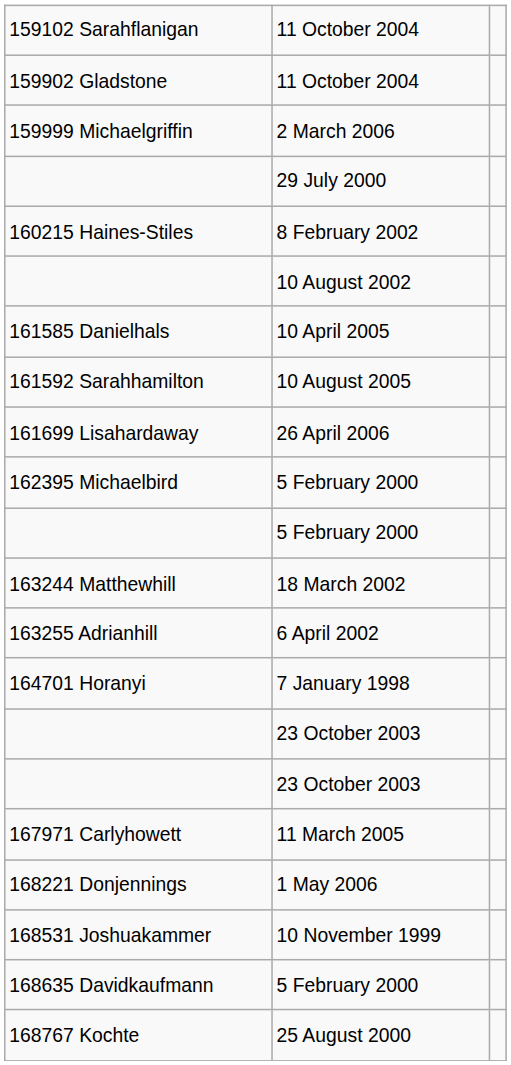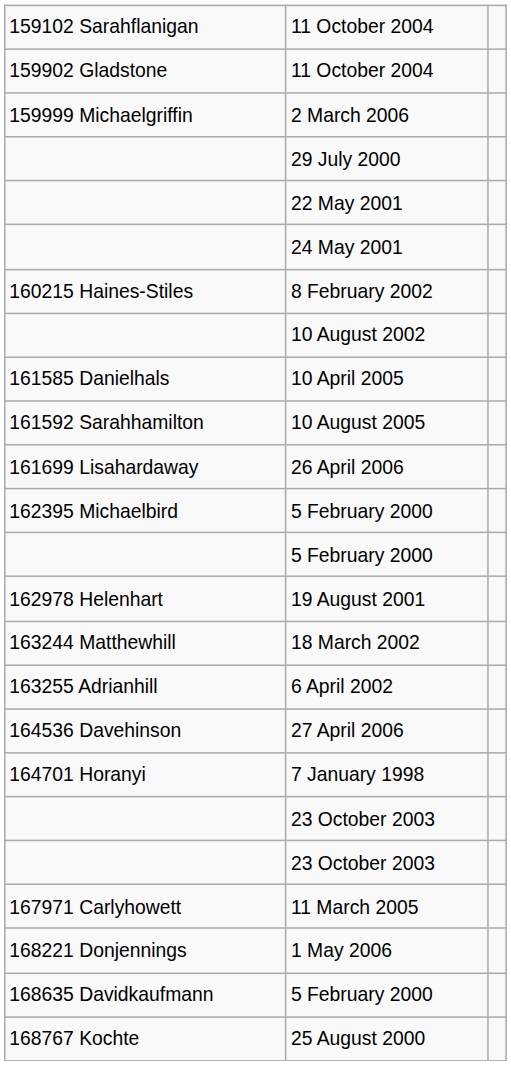+ row: 22 May 2001
+ row: 24 May 2001
+ row: 162978 Helenhart | 19 August 2001
+ row: 164536 Davehinson | 27 April 2006
- row: 168531 Joshuakammer | 10 November 1999
